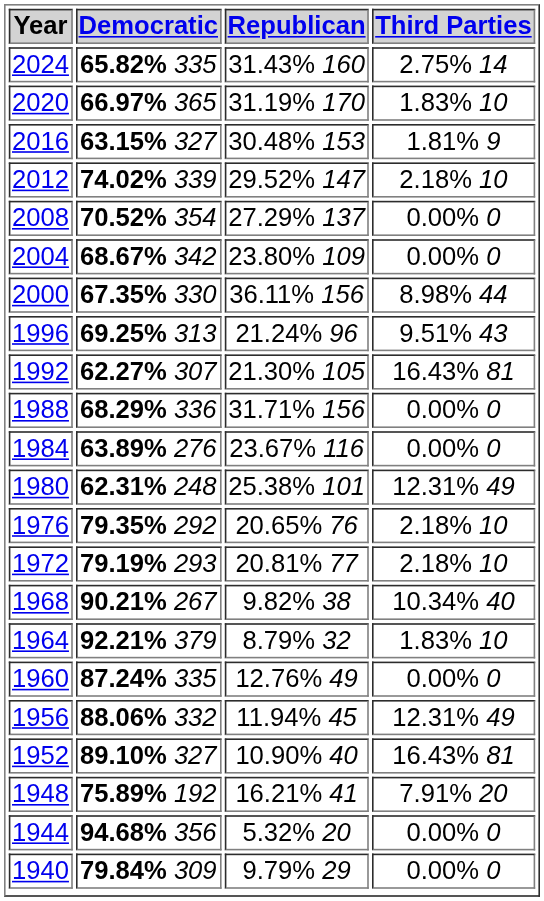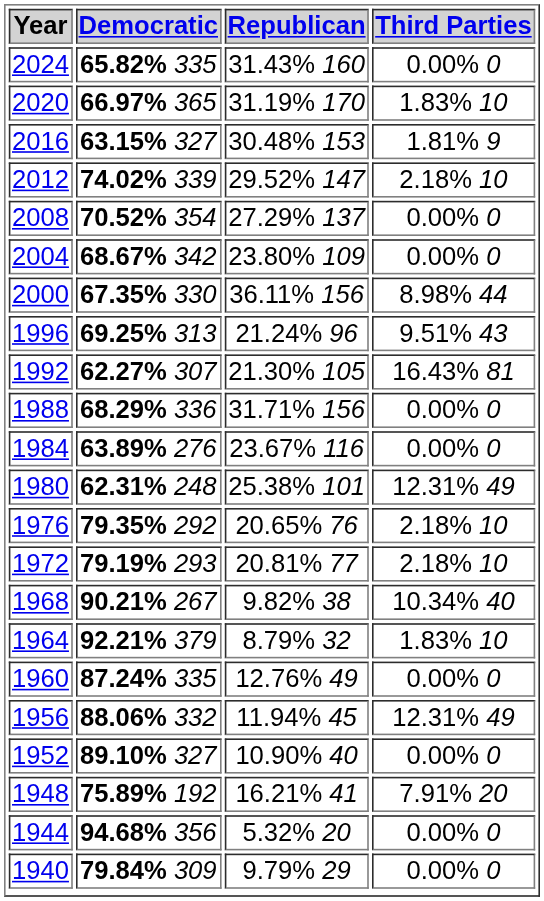2024 | Third Parties: 2.75% 14 -> 0.00% 0
1952 | Third Parties: 16.43% 81 -> 0.00% 0
